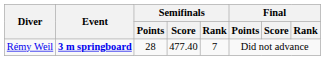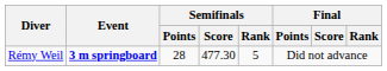Rémy Weil | Semifinals / Score: 477.40 -> 477.30
Rémy Weil | Semifinals / Rank: 7 -> 5
